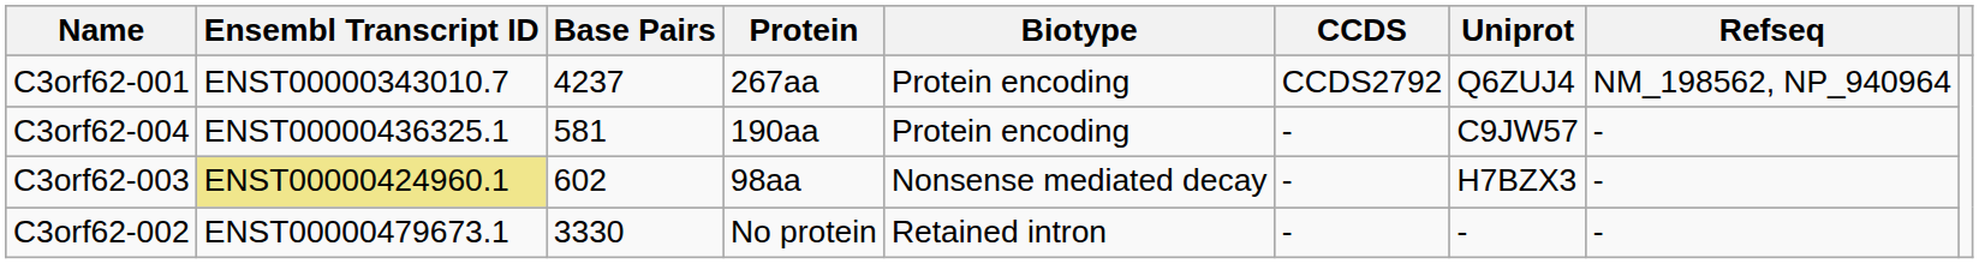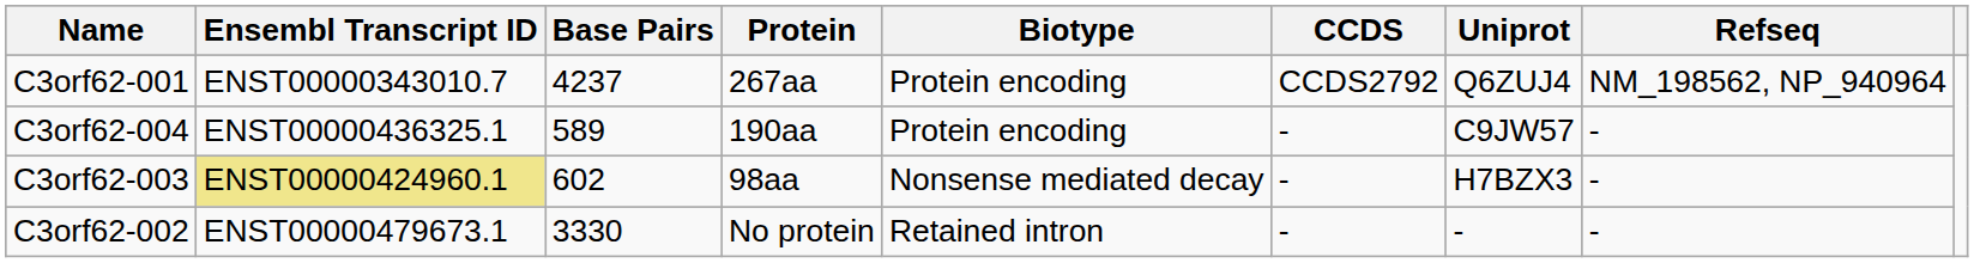C3orf62-004 | Base Pairs: 581 -> 589
